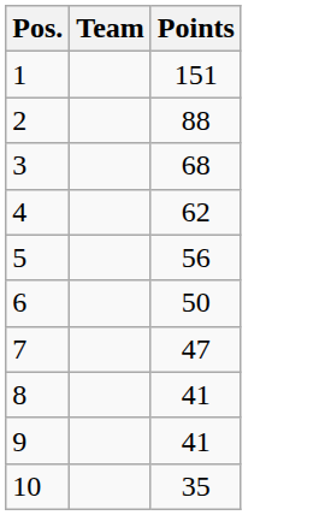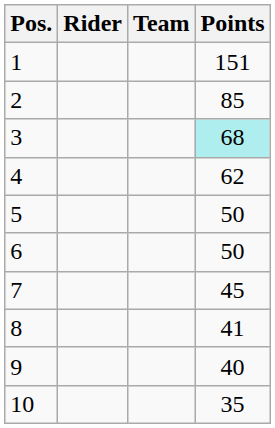+ column: Rider
2 | Points: 88 -> 85
3 | Points: no background -> paleturquoise background
5 | Points: 56 -> 50
7 | Points: 47 -> 45
9 | Points: 41 -> 40
